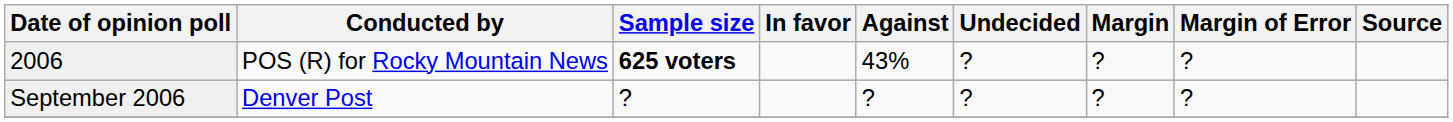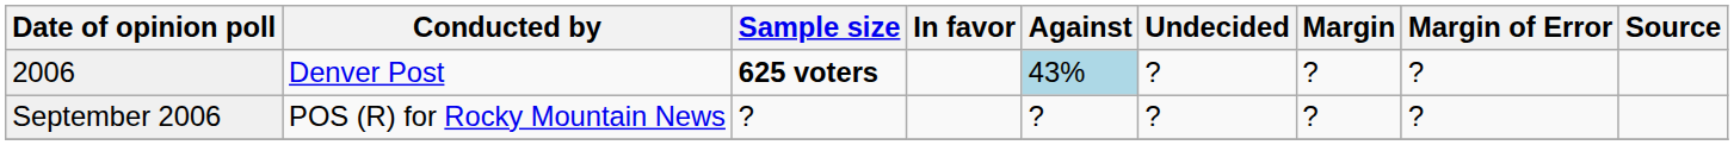2006 | Conducted by: POS (R) for Rocky Mountain News -> Denver Post
2006 | Against: no background -> lightblue background
September 2006 | Conducted by: Denver Post -> POS (R) for Rocky Mountain News
